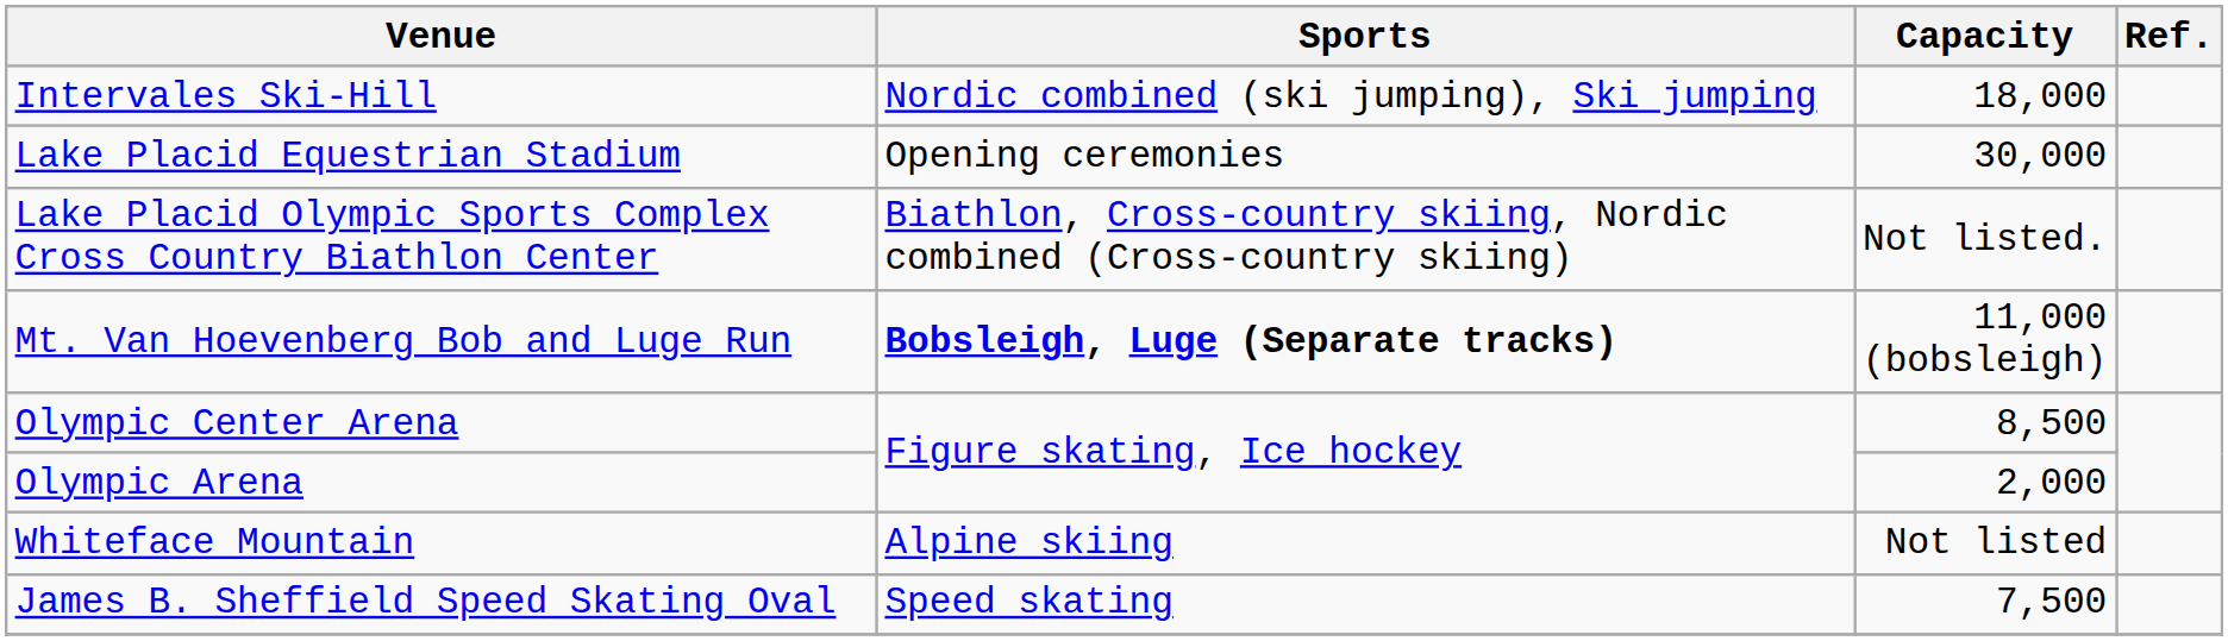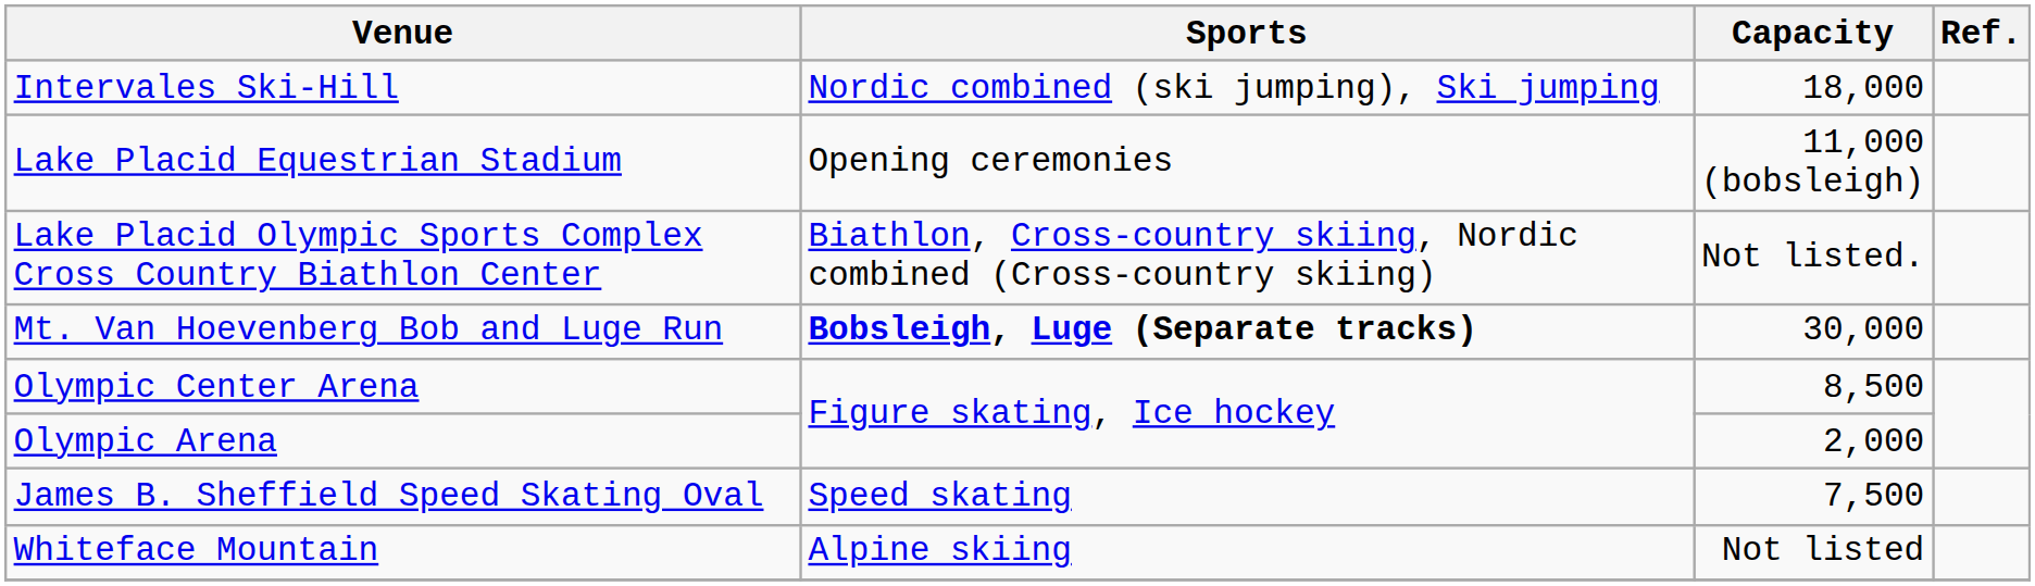Lake Placid Equestrian Stadium | Capacity: 30,000 -> 11,000 (bobsleigh)
Mt. Van Hoevenberg Bob and Luge Run | Capacity: 11,000 (bobsleigh) -> 30,000
rows swapped: James B. Sheffield Speed Skating Oval <-> Whiteface Mountain
